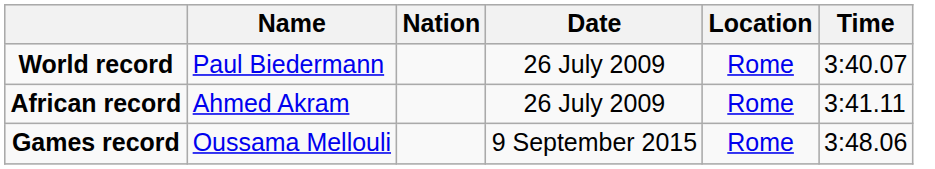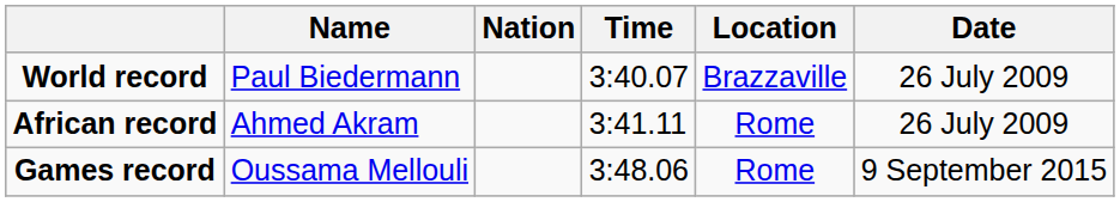columns swapped: Time <-> Date
World record | Location: Rome -> Brazzaville
